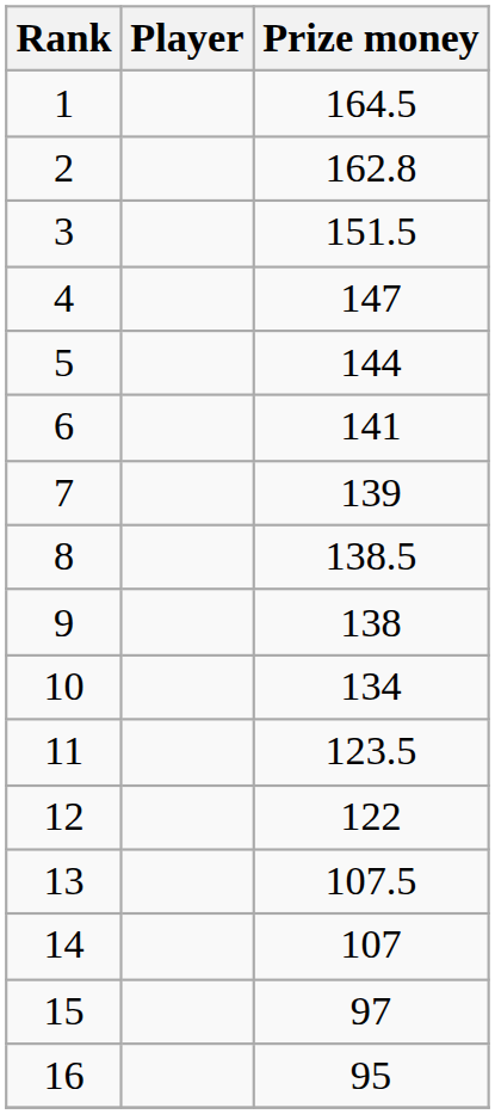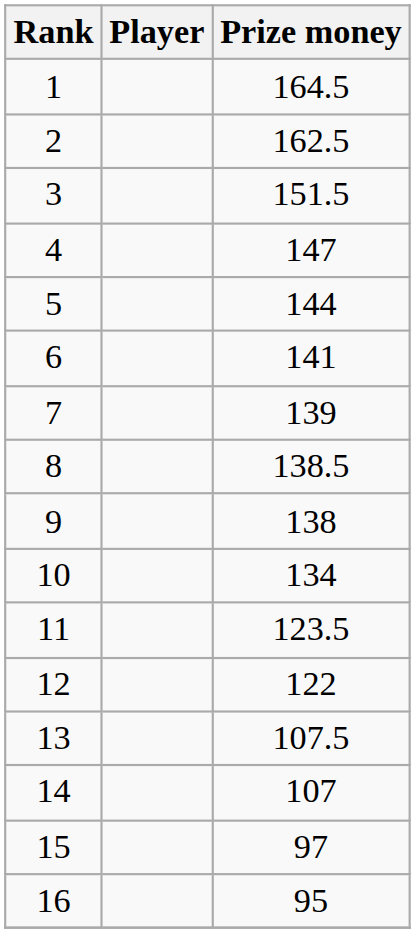2 | Prize money: 162.8 -> 162.5
